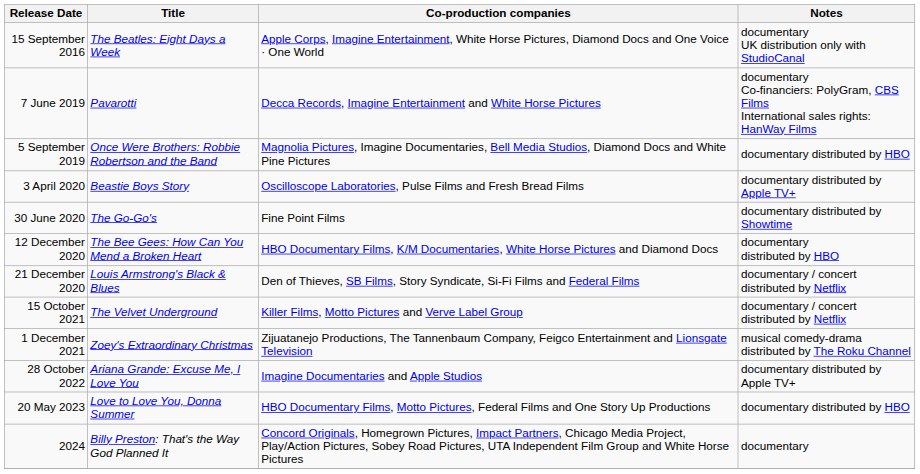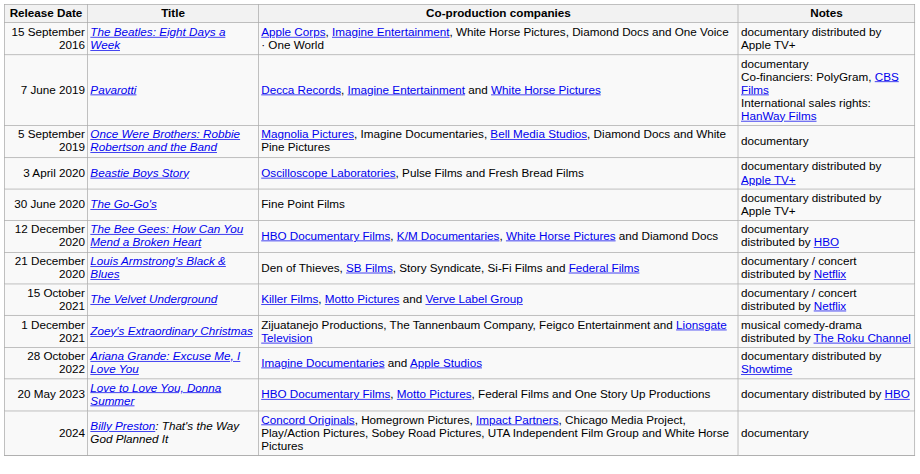15 September 2016 | Notes: documentary UK distribution only with StudioCanal -> documentary distributed by Apple TV+
5 September 2019 | Notes: documentary distributed by HBO -> documentary
30 June 2020 | Notes: documentary distributed by Showtime -> documentary distributed by Apple TV+
28 October 2022 | Notes: documentary distributed by Apple TV+ -> documentary distributed by Showtime
